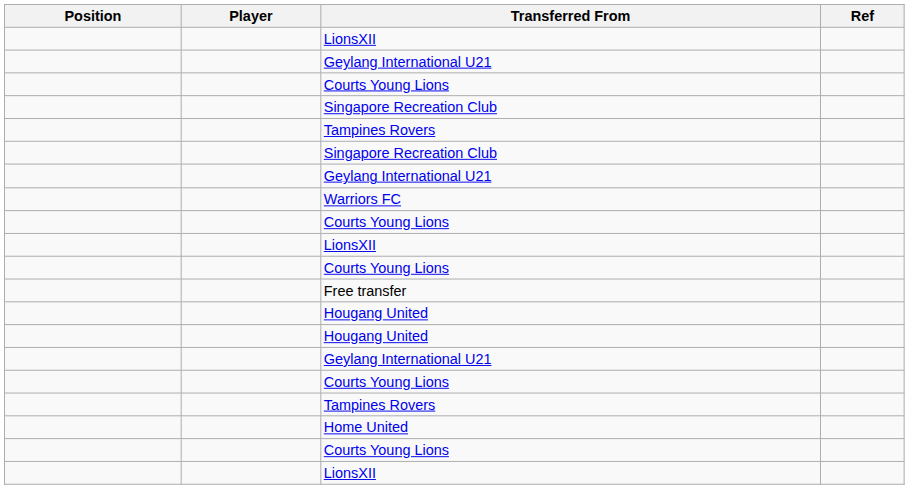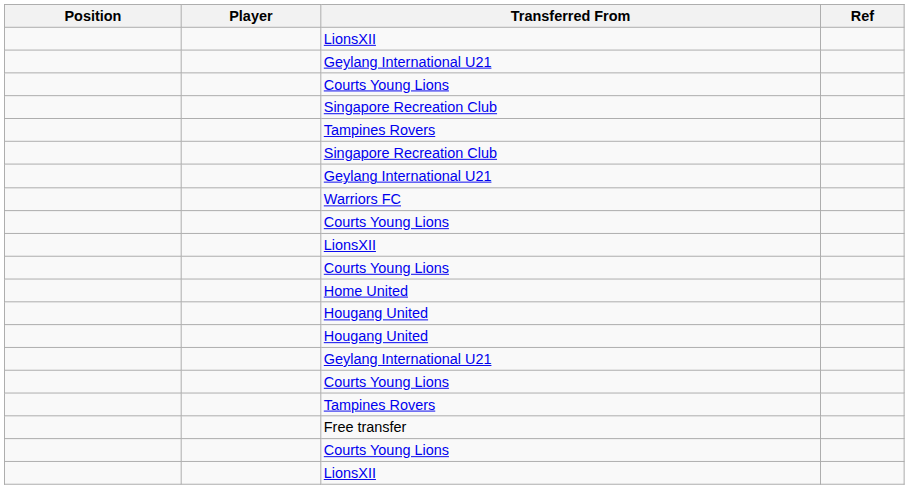rows swapped: Home United <-> Free transfer
